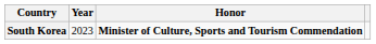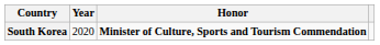South Korea | Year: 2023 -> 2020
